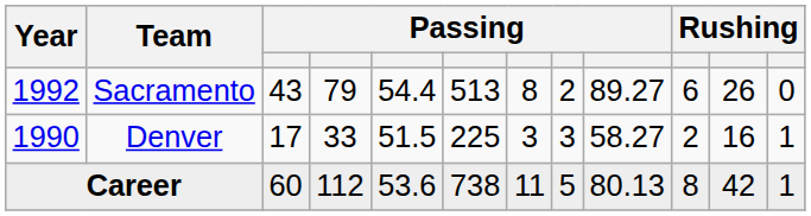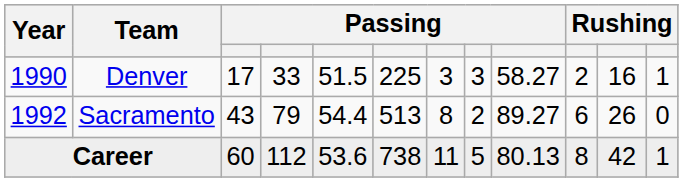rows swapped: Denver <-> Sacramento
